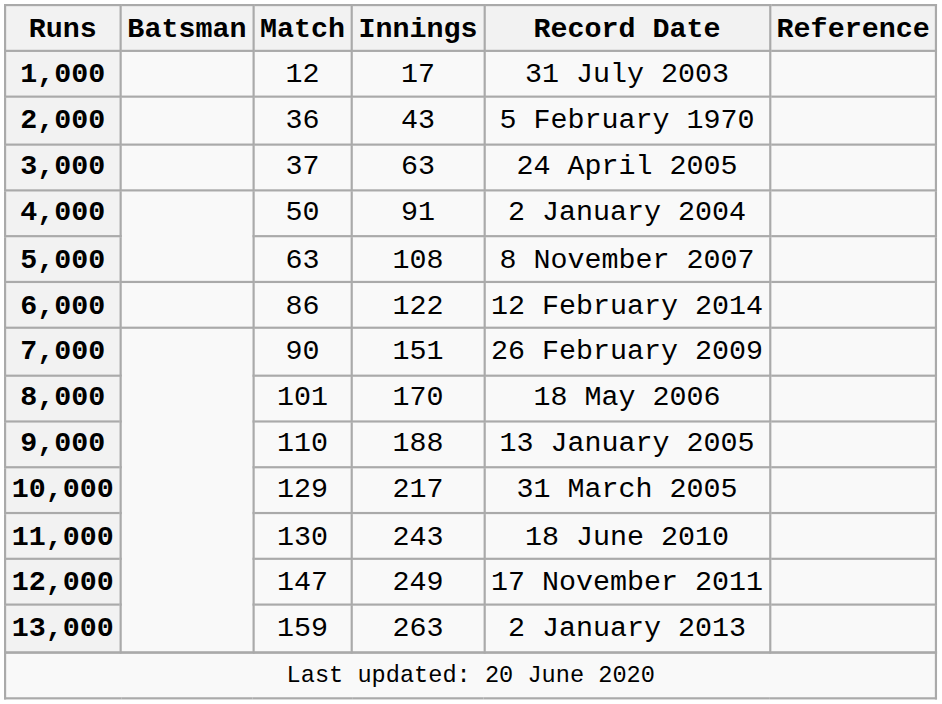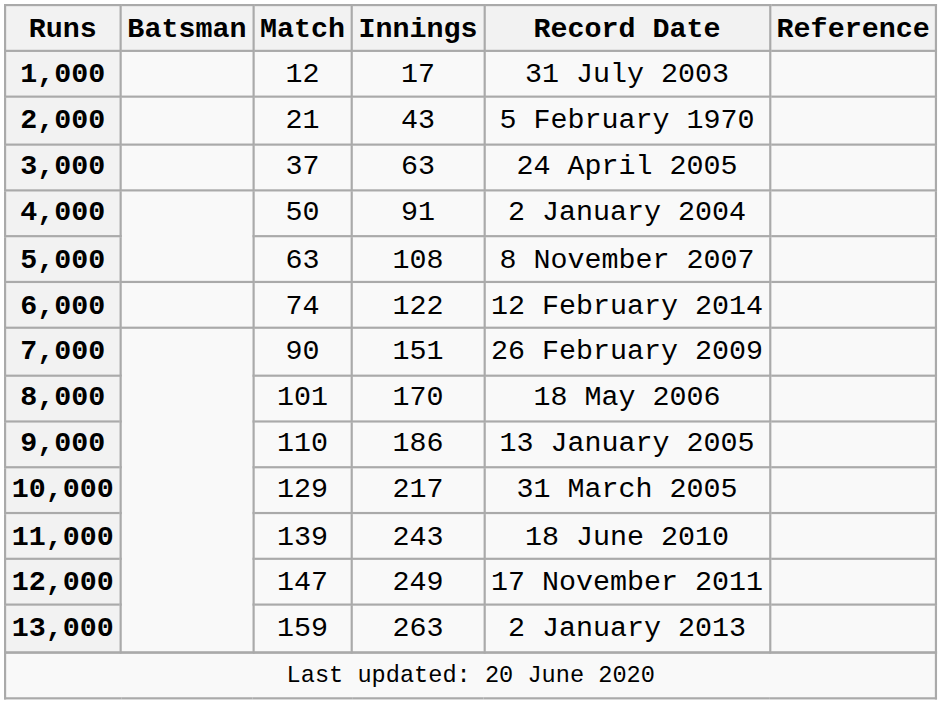2,000 | Match: 36 -> 21
6,000 | Match: 86 -> 74
9,000 | Innings: 188 -> 186
11,000 | Match: 130 -> 139
